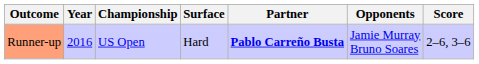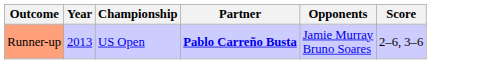- column: Surface | Hard
Runner-up | Year: 2016 -> 2013
